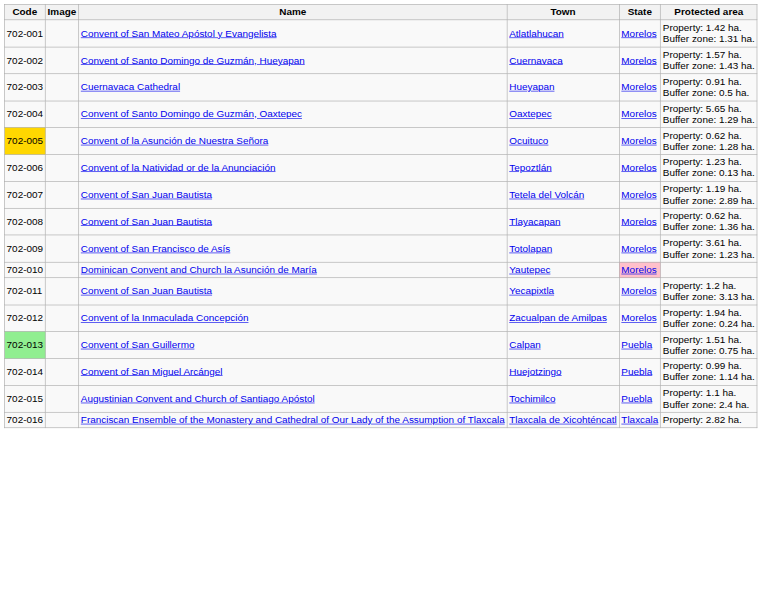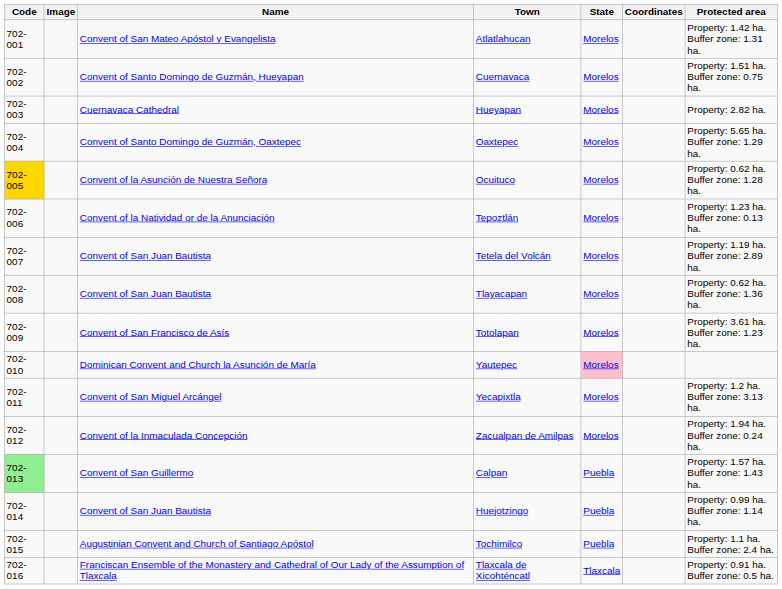+ column: Coordinates
Cuernavaca | Protected area: Property: 1.57 ha. Buffer zone: 1.43 ha. -> Property: 1.51 ha. Buffer zone: 0.75 ha.
Hueyapan | Protected area: Property: 0.91 ha. Buffer zone: 0.5 ha. -> Property: 2.82 ha.
Yecapixtla | Name: Convent of San Juan Bautista -> Convent of San Miguel Arcángel
Calpan | Protected area: Property: 1.51 ha. Buffer zone: 0.75 ha. -> Property: 1.57 ha. Buffer zone: 1.43 ha.
Huejotzingo | Name: Convent of San Miguel Arcángel -> Convent of San Juan Bautista
Tlaxcala de Xicohténcatl | Protected area: Property: 2.82 ha. -> Property: 0.91 ha. Buffer zone: 0.5 ha.
